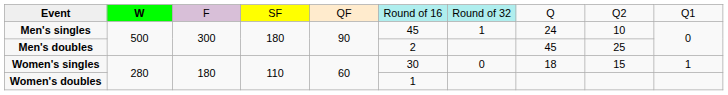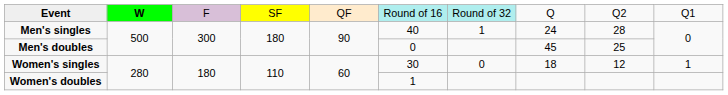Men's singles | column 6: 45 -> 40
Men's singles | column 9: 10 -> 28
Men's doubles | column 6: 2 -> 0
Women's singles | column 9: 15 -> 12
